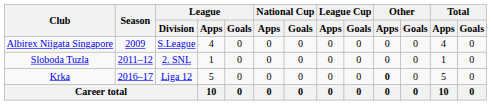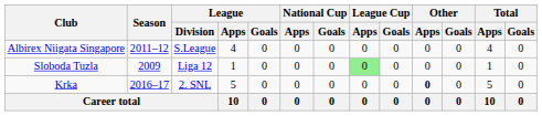Albirex Niigata Singapore | Season: 2009 -> 2011–12
Sloboda Tuzla | Season: 2011–12 -> 2009
Sloboda Tuzla | League / Division: 2. SNL -> Liga 12
Sloboda Tuzla | League Cup / Apps: no background -> lightgreen background
Krka | League / Division: Liga 12 -> 2. SNL
